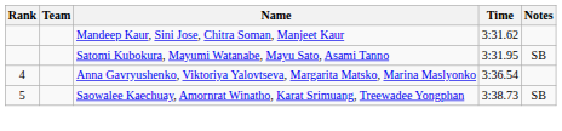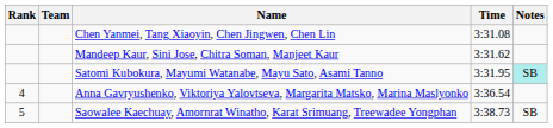+ row: Chen Yanmei, Tang Xiaoyin, Chen Jingwen, Chen Lin | 3:31.08
Satomi Kubokura, Mayumi Watanabe, Mayu Sato, Asami Tanno | Notes: no background -> paleturquoise background
